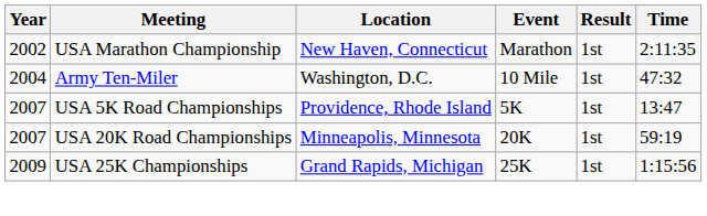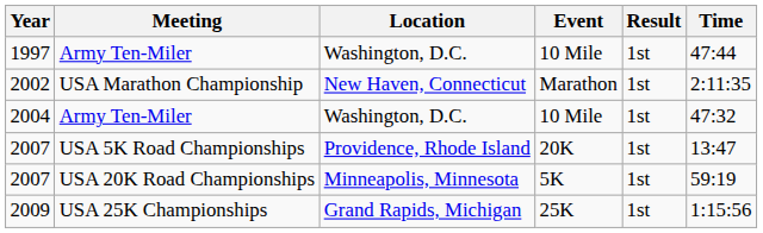+ row: 1997 | Army Ten-Miler | Washington, D.C. | 10 Mile | 1st | 47:44
2007 / USA 5K Road Championships | Event: 5K -> 20K
2007 / USA 20K Road Championships | Event: 20K -> 5K
